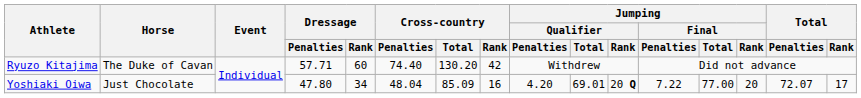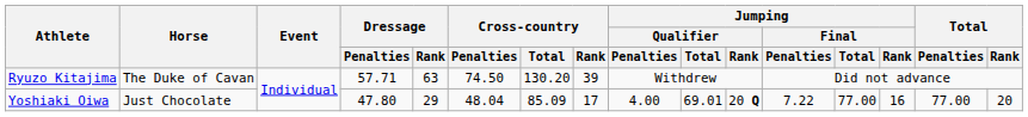Ryuzo Kitajima | Dressage / Rank: 60 -> 63
Ryuzo Kitajima | Cross-country / Penalties: 74.40 -> 74.50
Ryuzo Kitajima | Cross-country / Rank: 42 -> 39
Yoshiaki Oiwa | Dressage / Rank: 34 -> 29
Yoshiaki Oiwa | Cross-country / Rank: 16 -> 17
Yoshiaki Oiwa | Jumping / Qualifier / Penalties: 4.20 -> 4.00
Yoshiaki Oiwa | Jumping / Final / Rank: 20 -> 16
Yoshiaki Oiwa | Total / Penalties: 72.07 -> 77.00
Yoshiaki Oiwa | Total / Rank: 17 -> 20
